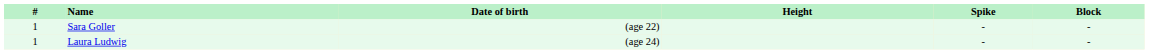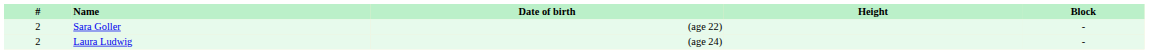- column: Spike | - | -
Sara Goller | #: 1 -> 2
Laura Ludwig | #: 1 -> 2
